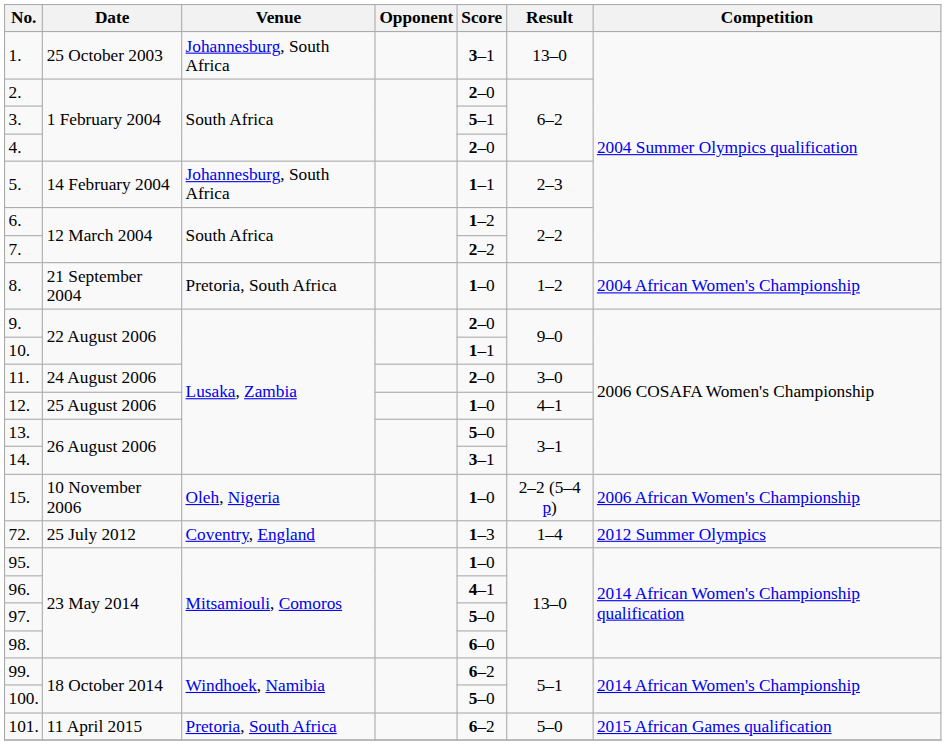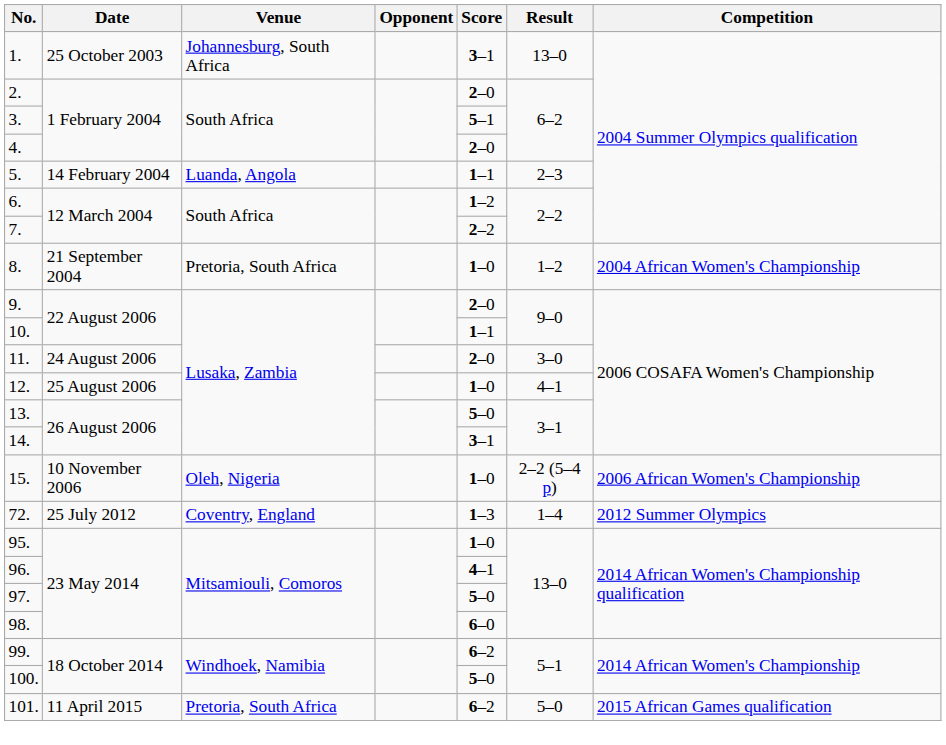5. | Venue: Johannesburg, South Africa -> Luanda, Angola
